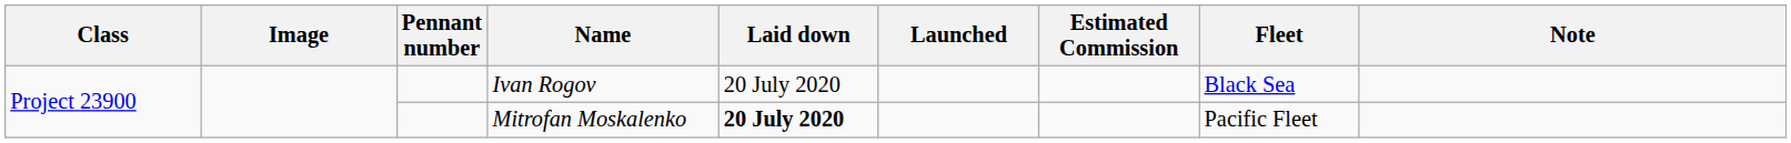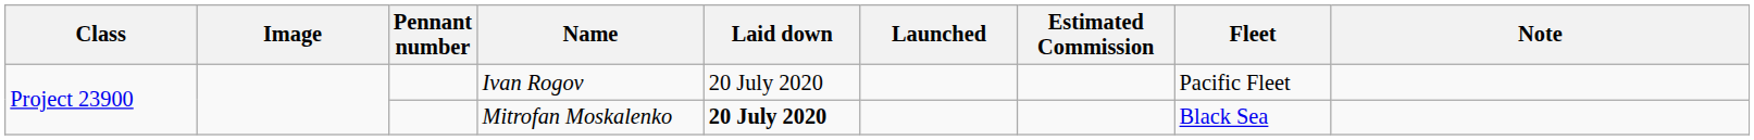Ivan Rogov | Fleet: Black Sea -> Pacific Fleet
Mitrofan Moskalenko | Fleet: Pacific Fleet -> Black Sea
